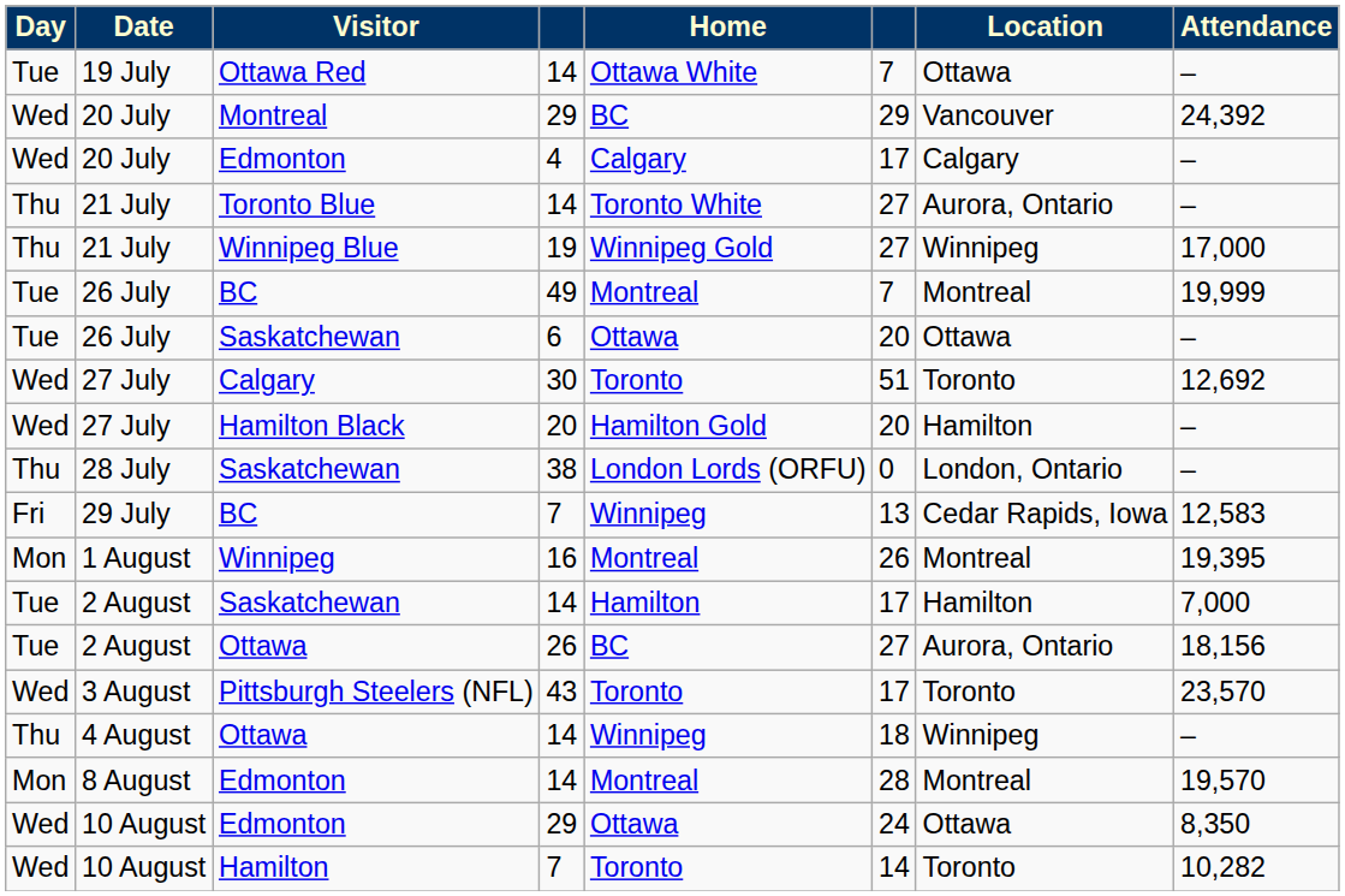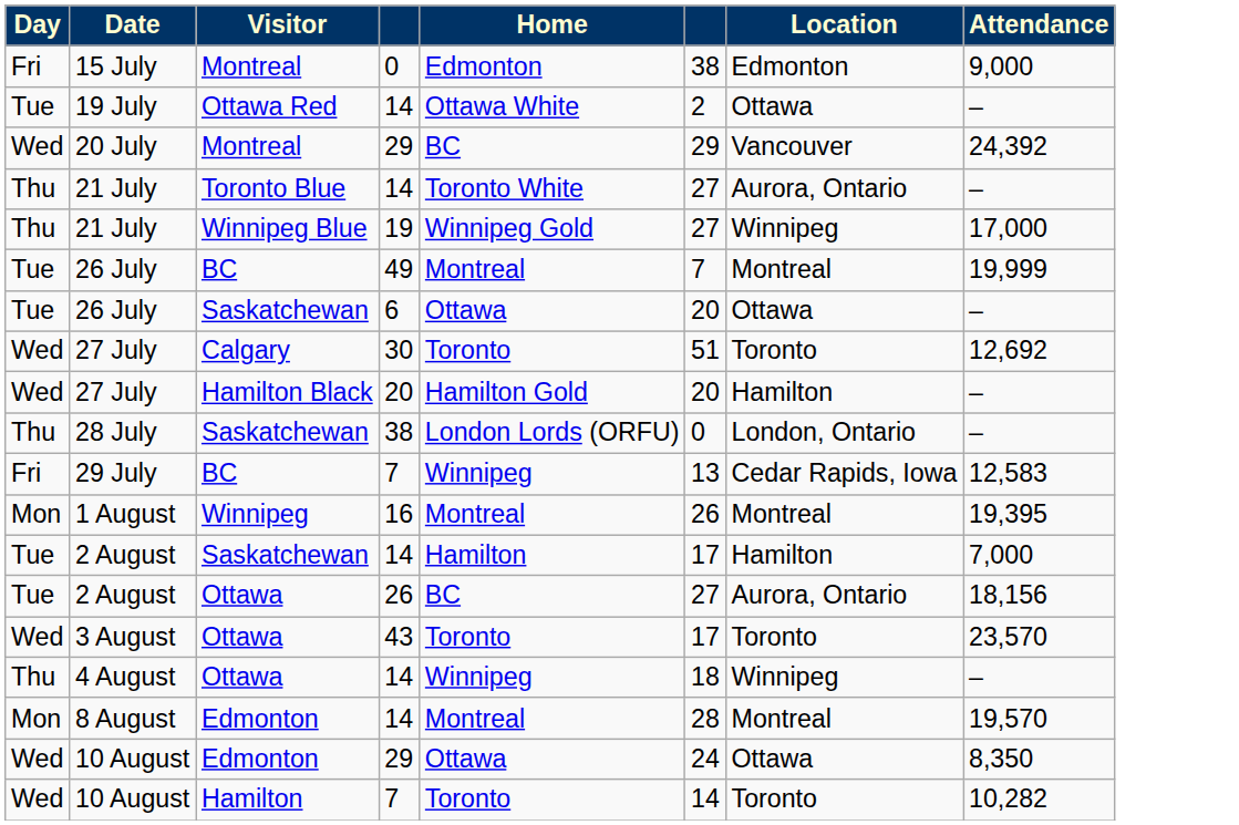+ row: Fri | 15 July | Montreal | 0 | Edmonton | 38 | Edmonton | 9,000
19 July | column 6: 7 -> 2
- row: Wed | 20 July | Edmonton | 4 | Calgary | 17 | Calgary | –
3 August | Visitor: Pittsburgh Steelers (NFL) -> Ottawa
